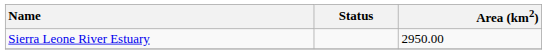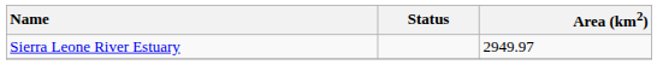Sierra Leone River Estuary | Area (km2): 2950.00 -> 2949.97
